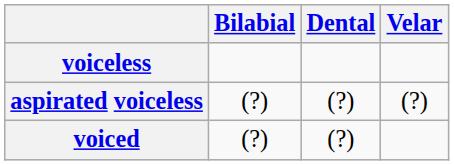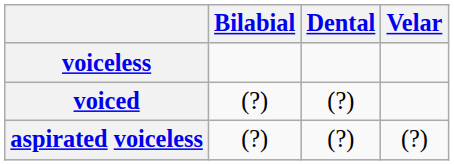rows swapped: voiced <-> aspirated voiceless
